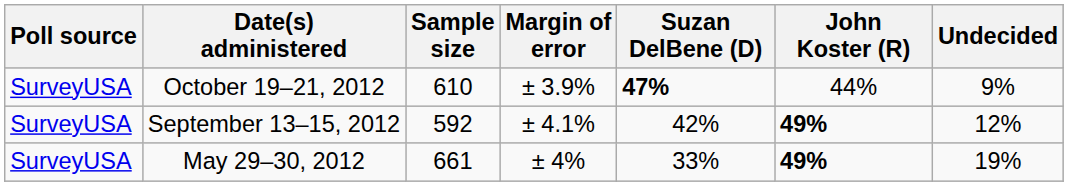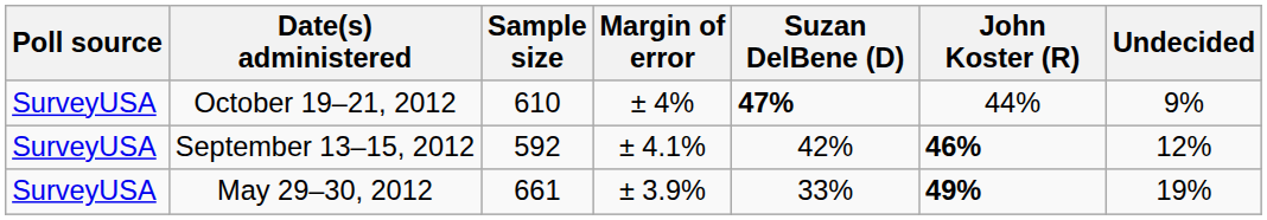October 19–21, 2012 | Margin of error: ± 3.9% -> ± 4%
September 13–15, 2012 | John Koster (R): 49% -> 46%
May 29–30, 2012 | Margin of error: ± 4% -> ± 3.9%
